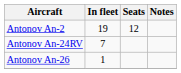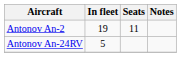Antonov An-2 | Seats: 12 -> 11
Antonov An-24RV | In fleet: 7 -> 5
- row: Antonov An-26 | 1
